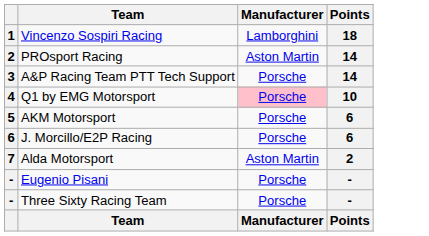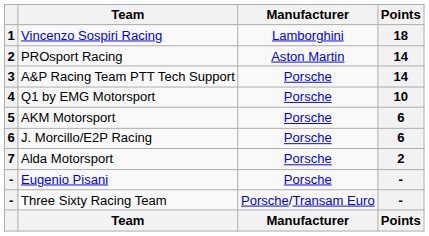Q1 by EMG Motorsport | Manufacturer: pink background -> no background
Alda Motorsport | Manufacturer: Aston Martin -> Porsche
Three Sixty Racing Team | Manufacturer: Porsche -> Porsche/Transam Euro
